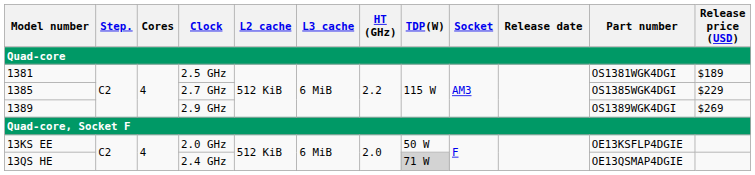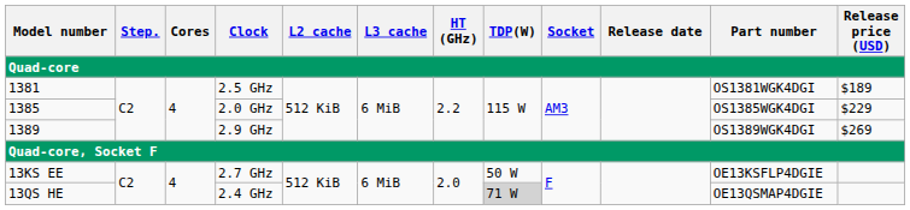1385 | Clock: 2.7 GHz -> 2.0 GHz
13KS EE | Clock: 2.0 GHz -> 2.7 GHz
